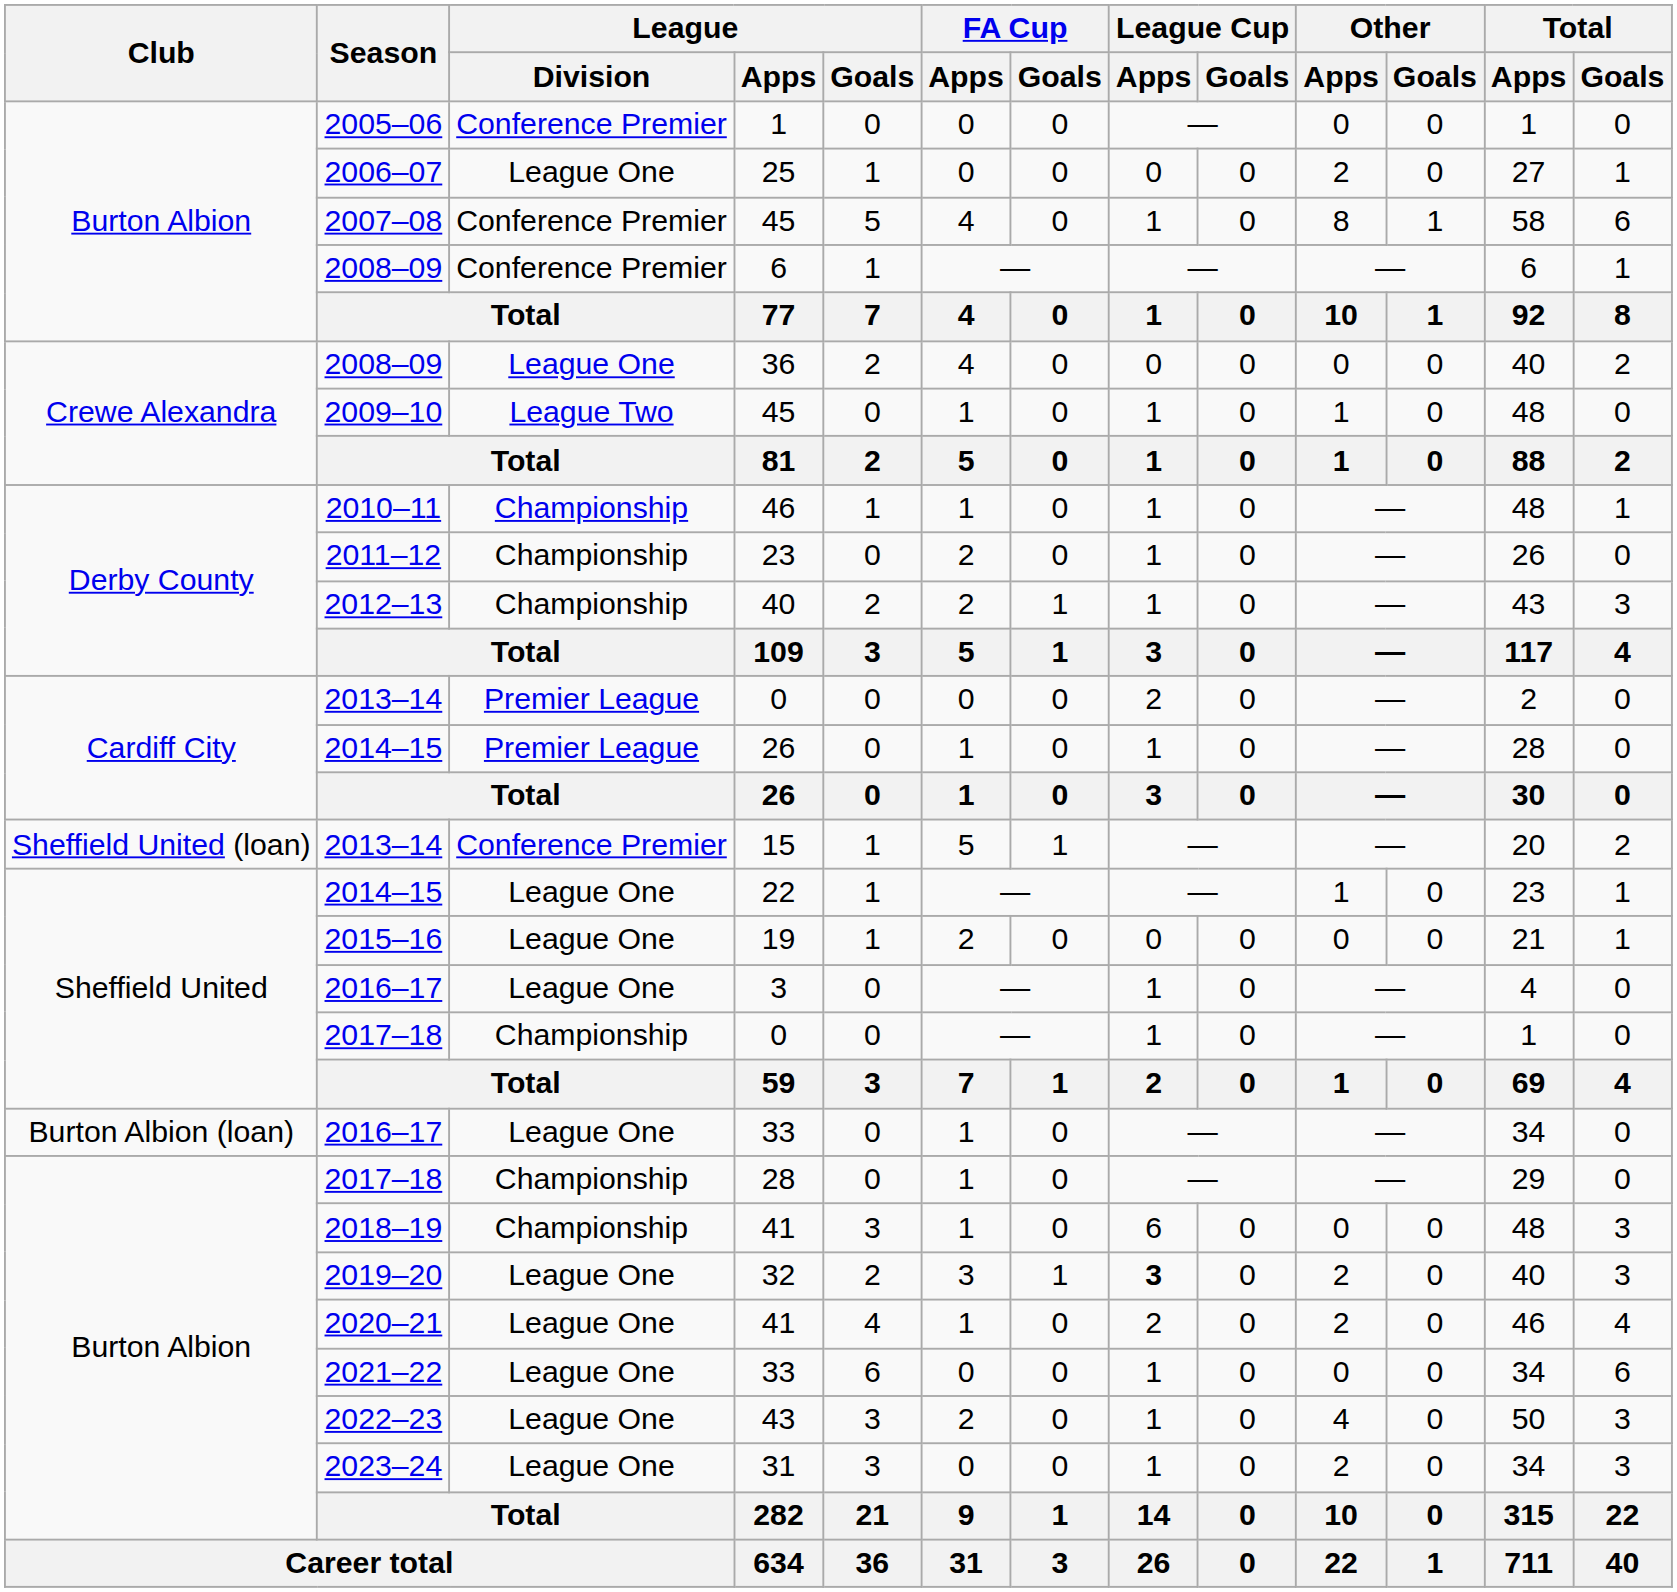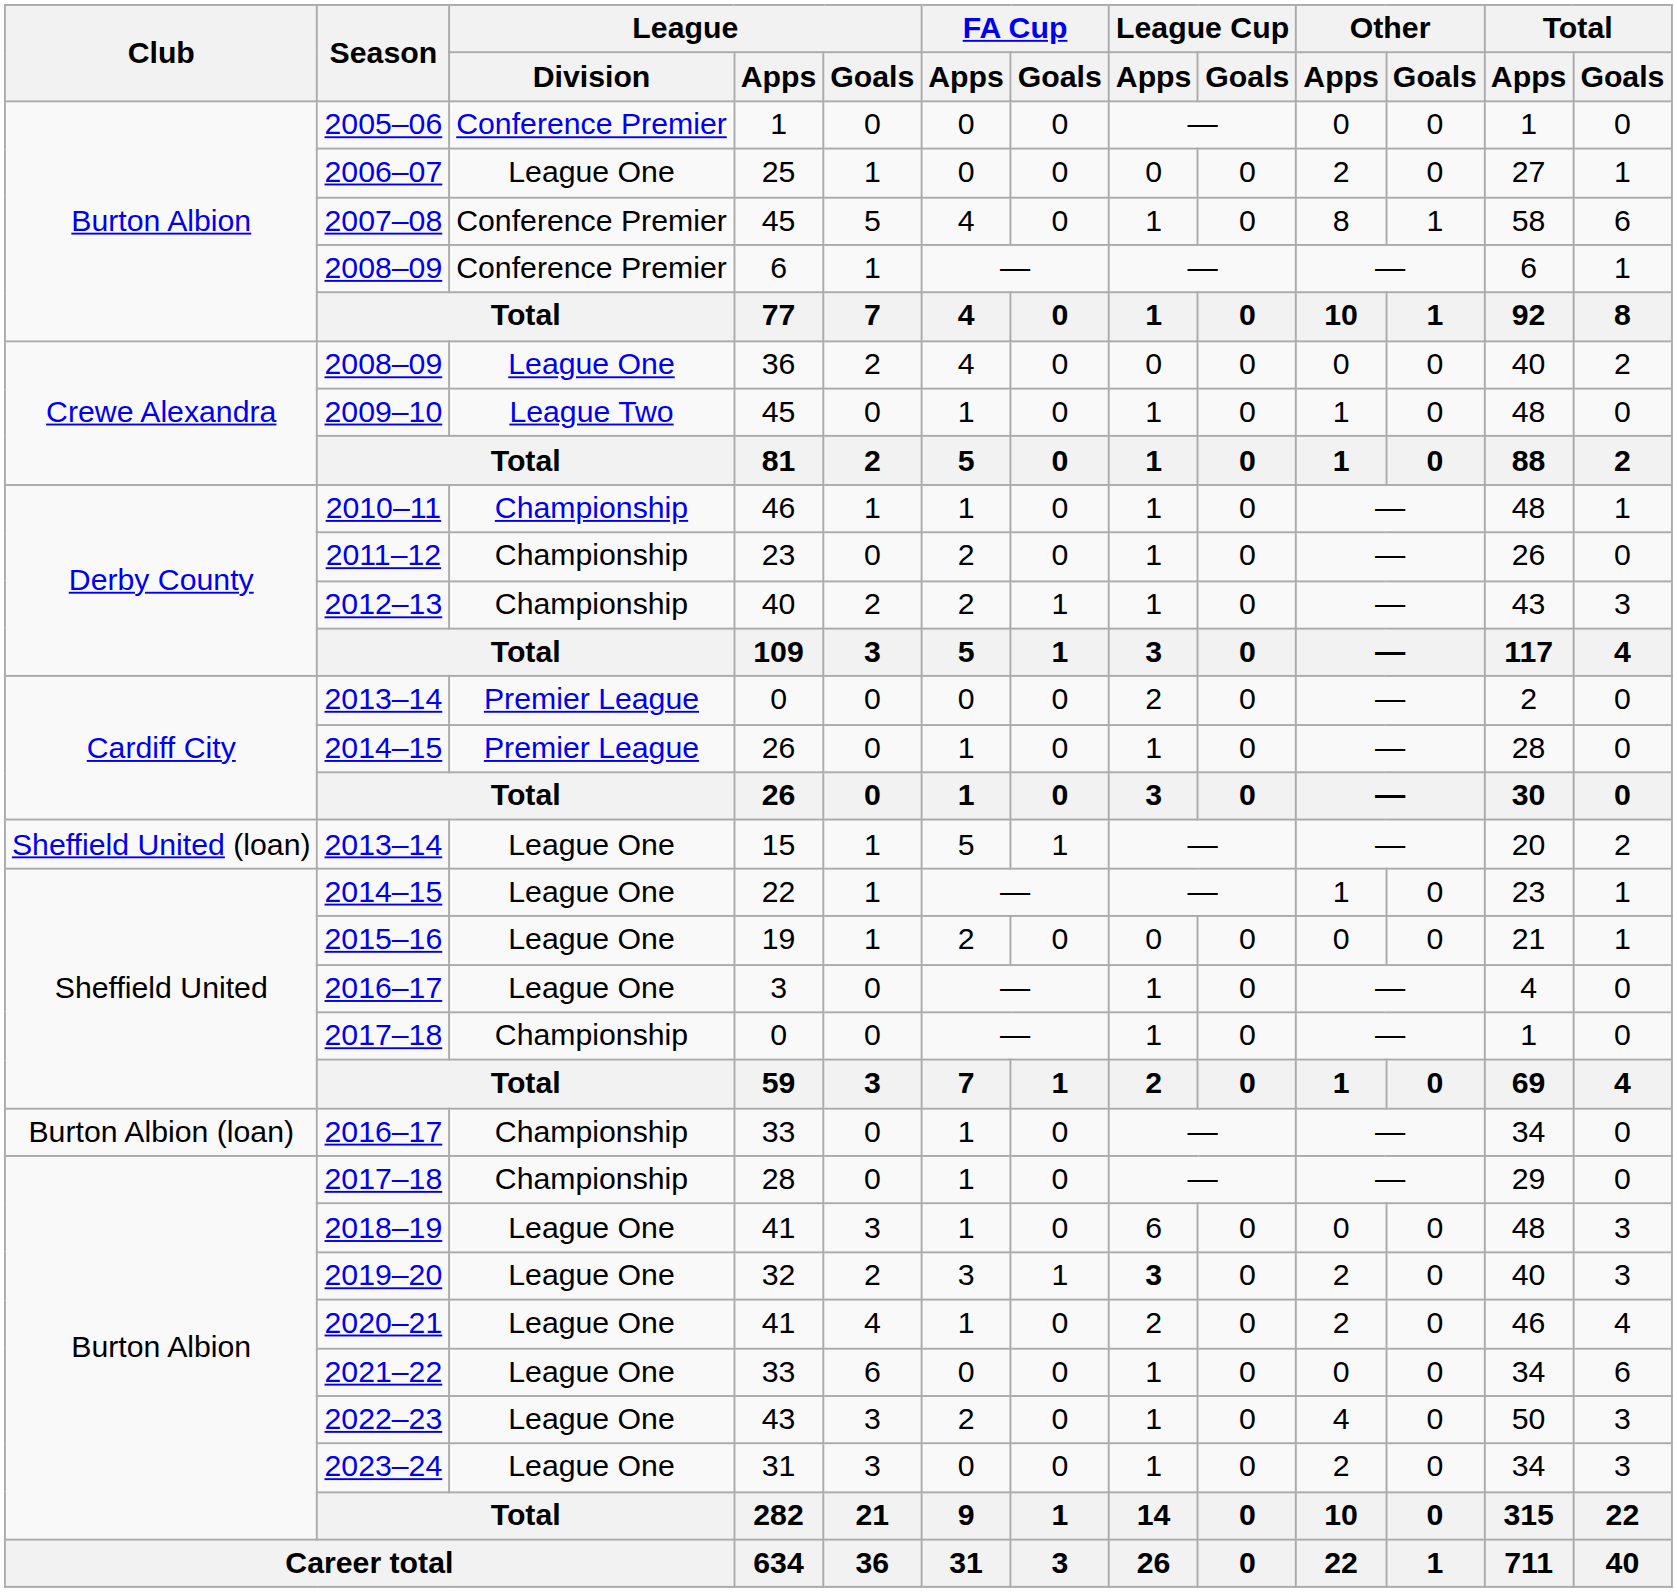15 | League / Division: Conference Premier -> League One
2016–17 / 33 | League / Division: League One -> Championship
2018–19 / 41 | League / Division: Championship -> League One
